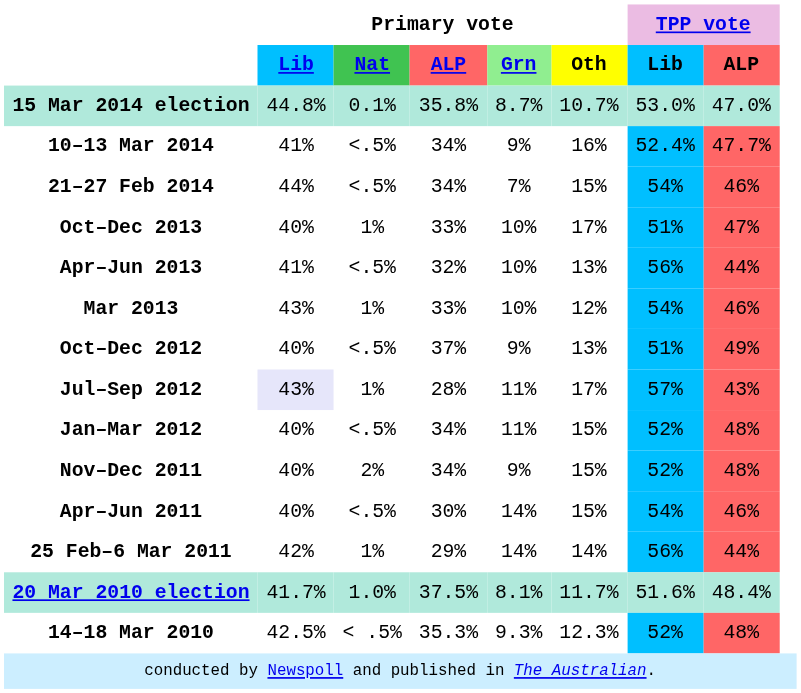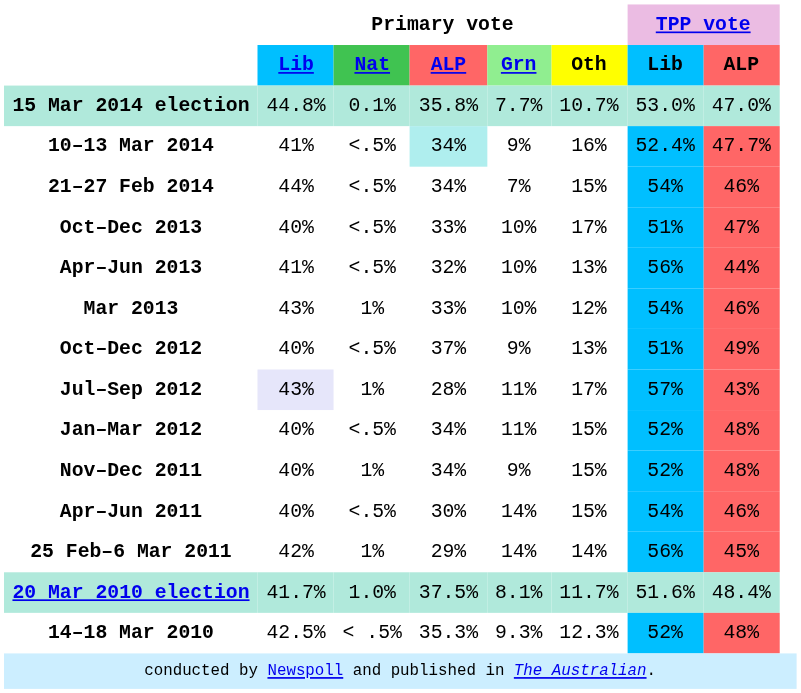15 Mar 2014 election | Primary vote / Grn: 8.7% -> 7.7%
10–13 Mar 2014 | Primary vote / ALP: no background -> paleturquoise background
Oct–Dec 2013 | Primary vote / Nat: 1% -> <.5%
Nov–Dec 2011 | Primary vote / Nat: 2% -> 1%
25 Feb–6 Mar 2011 | TPP vote / ALP: 44% -> 45%
